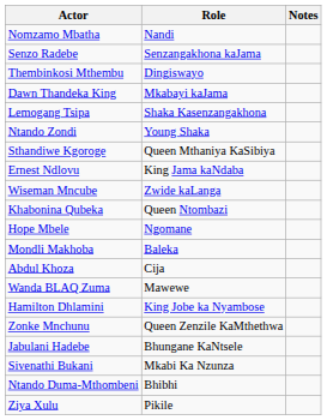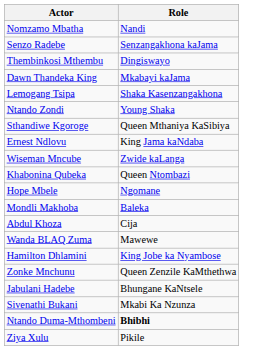- column: Notes
Ntando Duma-Mthombeni | Role: normal -> bold
